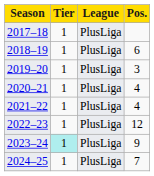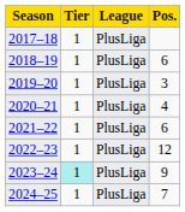2021–22 | Pos.: 4 -> 6
